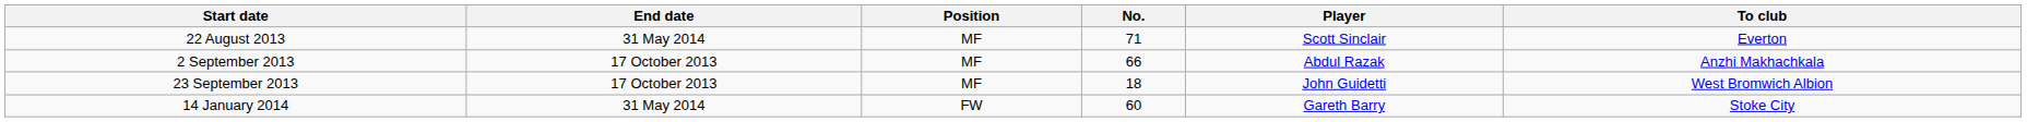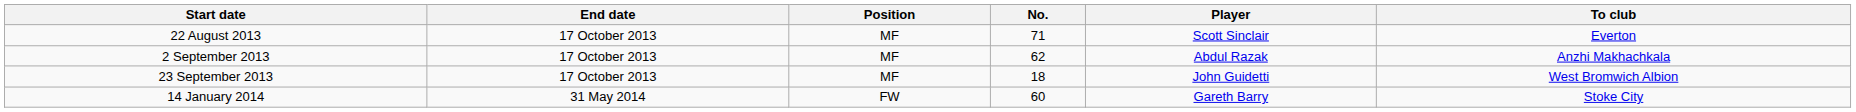22 August 2013 | End date: 31 May 2014 -> 17 October 2013
2 September 2013 | No.: 66 -> 62
